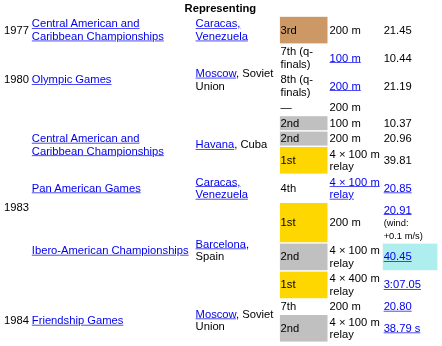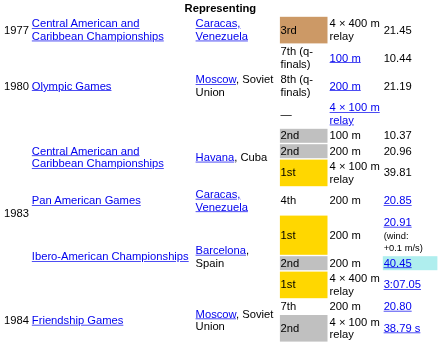3rd | column 5: 200 m -> 4 × 400 m relay
— | column 5: 200 m -> 4 × 100 m relay
4th | column 5: 4 × 100 m relay -> 200 m
Ibero-American Championships / 2nd | column 5: 4 × 100 m relay -> 200 m
